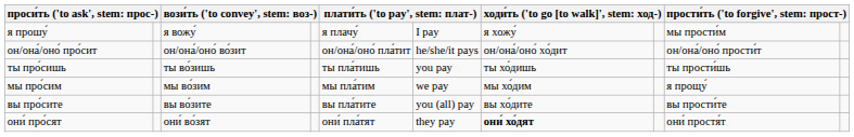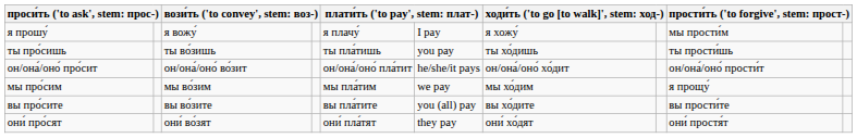rows swapped: ты про́сишь <-> он/она́/оно́ про́сит
они́ про́сят | column 7: bold -> normal
